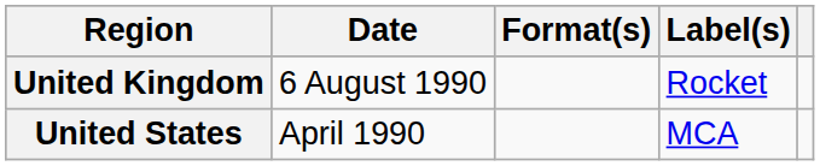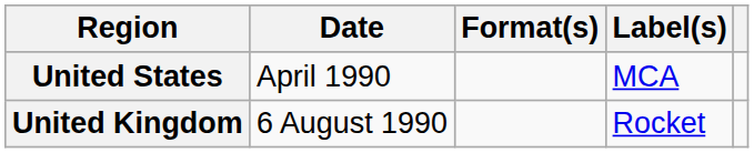rows swapped: United States <-> United Kingdom
